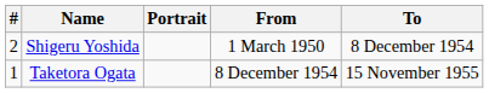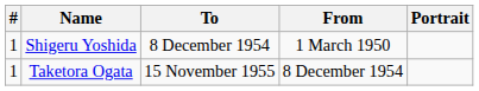columns swapped: Portrait <-> To
Shigeru Yoshida | #: 2 -> 1
